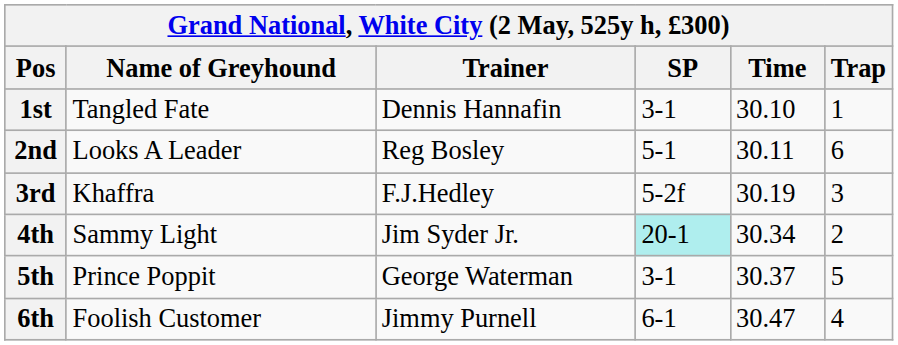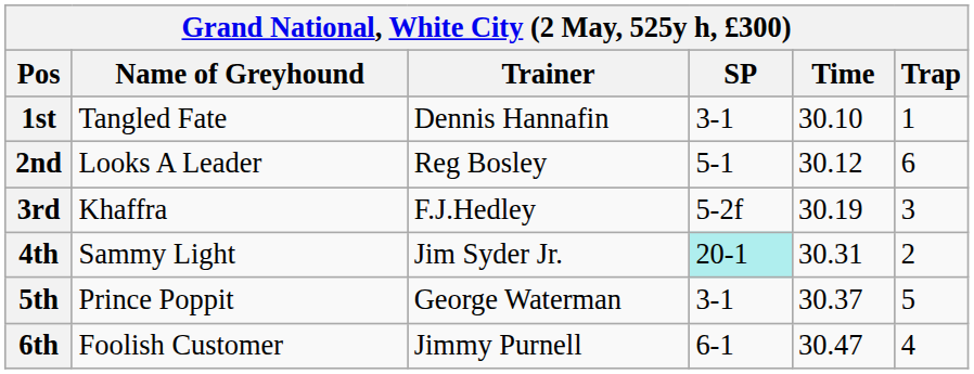2nd | Time: 30.11 -> 30.12
4th | Time: 30.34 -> 30.31
